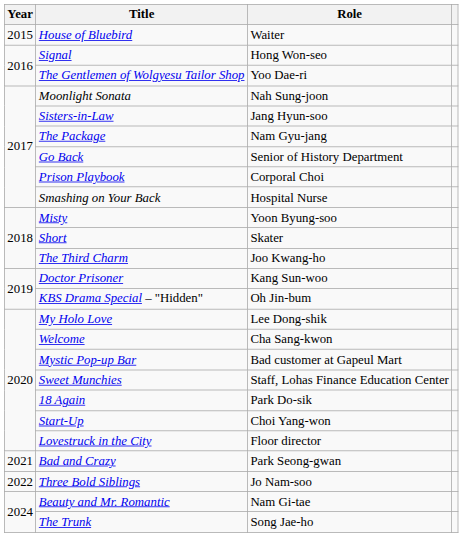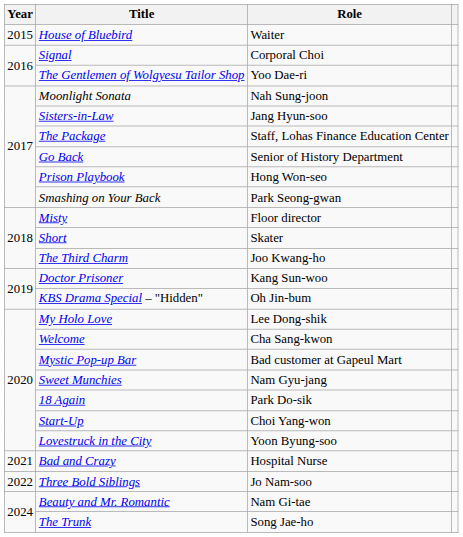Signal | Role: Hong Won-seo -> Corporal Choi
The Package | Role: Nam Gyu-jang -> Staff, Lohas Finance Education Center
Prison Playbook | Role: Corporal Choi -> Hong Won-seo
Smashing on Your Back | Role: Hospital Nurse -> Park Seong-gwan
Misty | Role: Yoon Byung-soo -> Floor director
Sweet Munchies | Role: Staff, Lohas Finance Education Center -> Nam Gyu-jang
Lovestruck in the City | Role: Floor director -> Yoon Byung-soo
Bad and Crazy | Role: Park Seong-gwan -> Hospital Nurse
